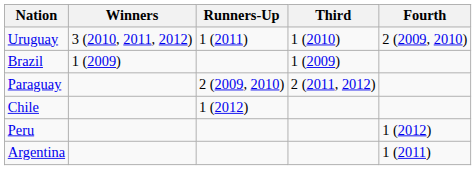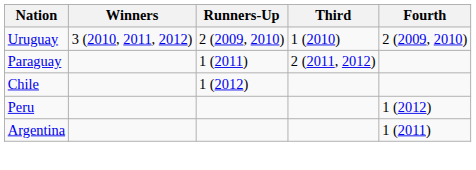Uruguay | Runners-Up: 1 (2011) -> 2 (2009, 2010)
- row: Brazil | 1 (2009) | 1 (2009)
Paraguay | Runners-Up: 2 (2009, 2010) -> 1 (2011)
